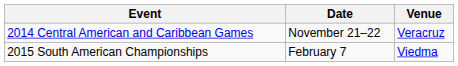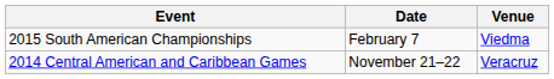rows swapped: 2014 Central American and Caribbean Games <-> 2015 South American Championships
